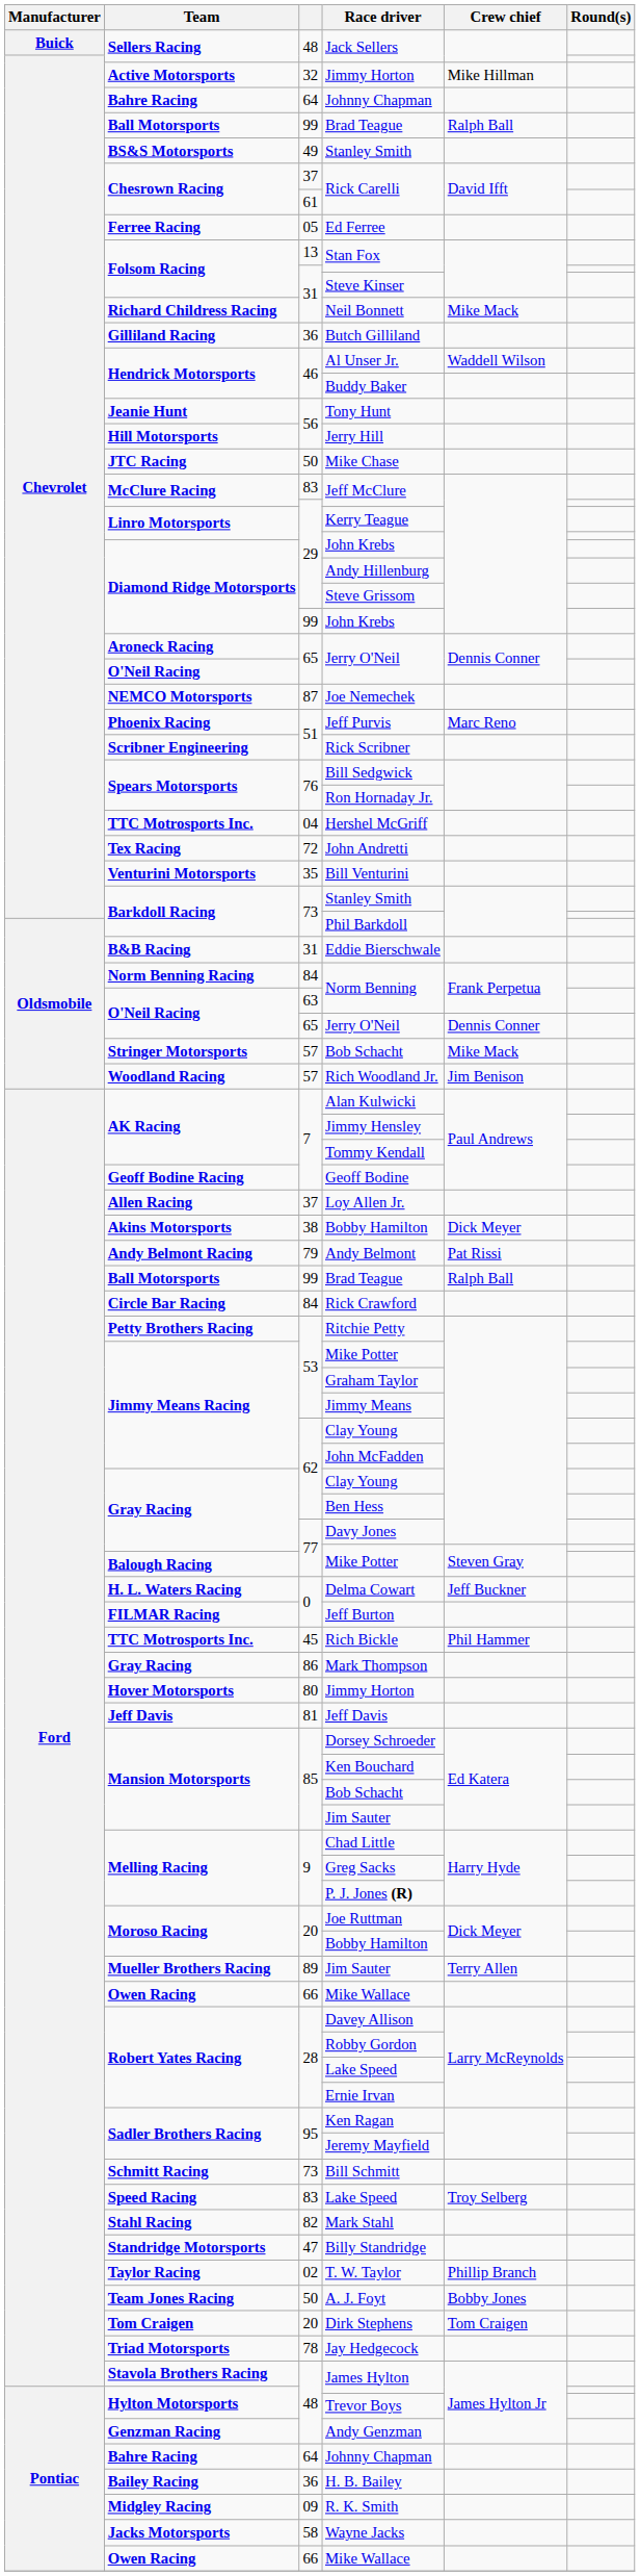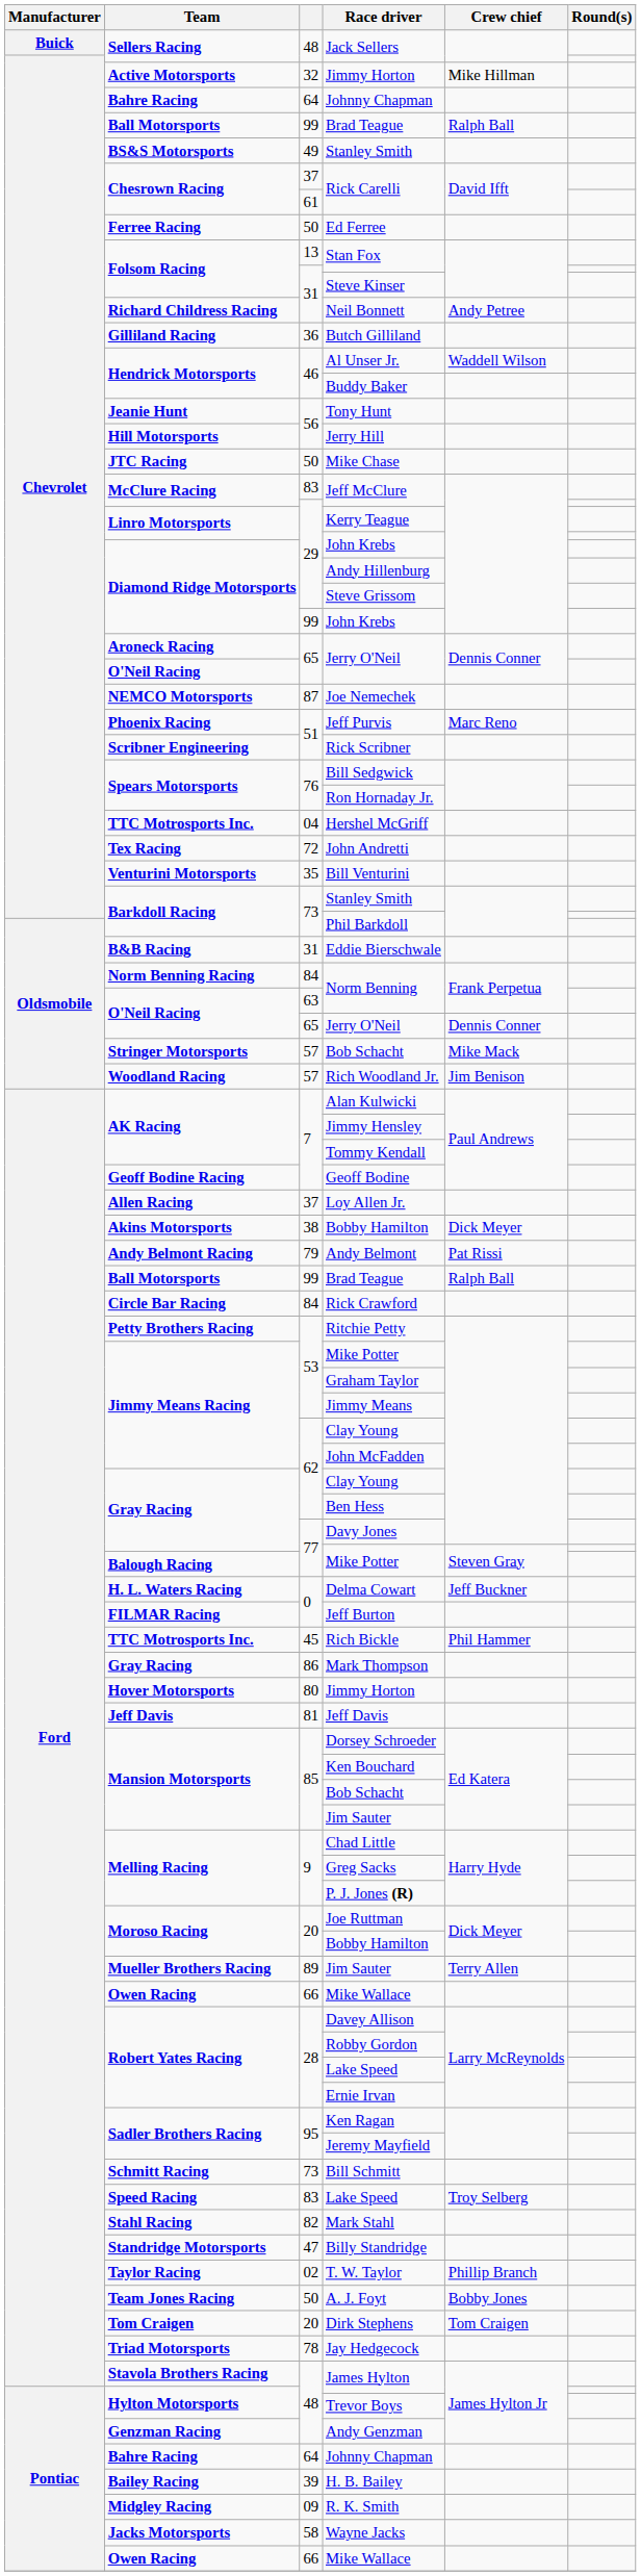Ed Ferree | column 3: 05 -> 50
Neil Bonnett | Crew chief: Mike Mack -> Andy Petree
H. B. Bailey | column 3: 36 -> 39
